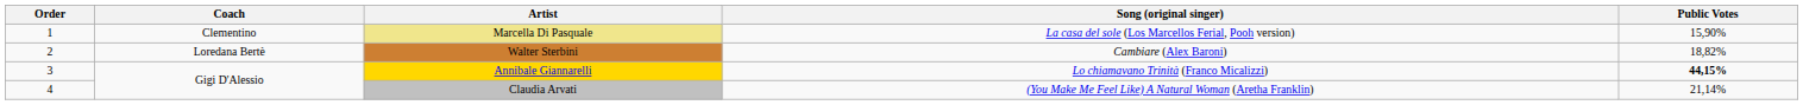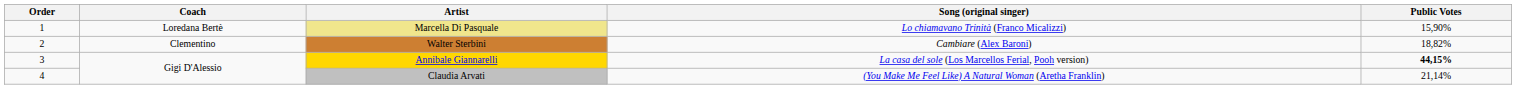Marcella Di Pasquale | Coach: Clementino -> Loredana Bertè
Marcella Di Pasquale | Song (original singer): La casa del sole (Los Marcellos Ferial, Pooh version) -> Lo chiamavano Trinità (Franco Micalizzi)
Walter Sterbini | Coach: Loredana Bertè -> Clementino
Annibale Giannarelli | Song (original singer): Lo chiamavano Trinità (Franco Micalizzi) -> La casa del sole (Los Marcellos Ferial, Pooh version)
